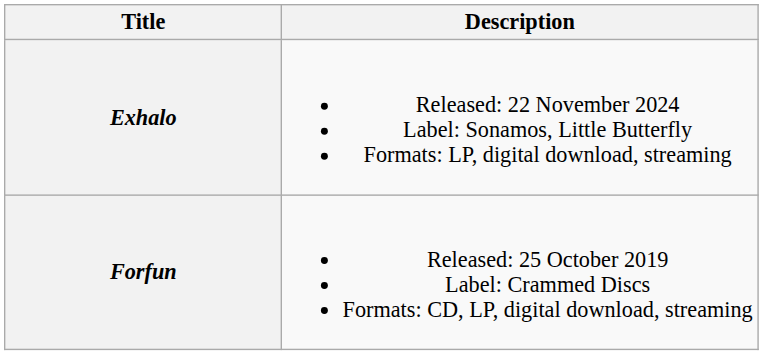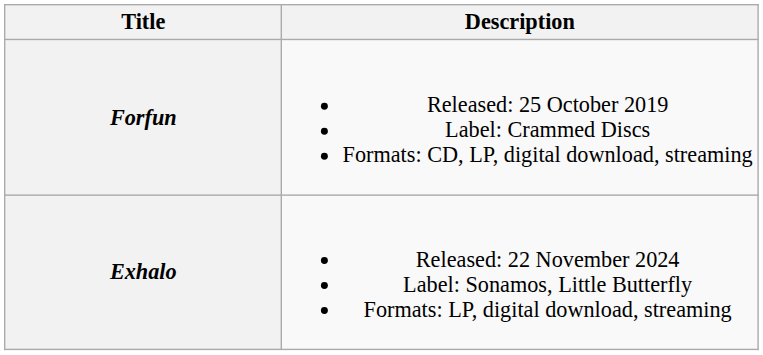rows swapped: Forfun <-> Exhalo
